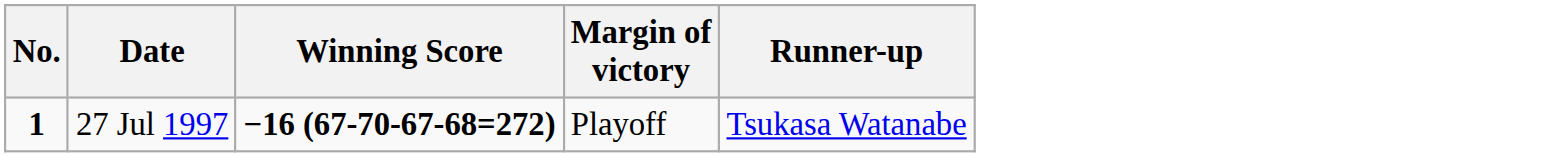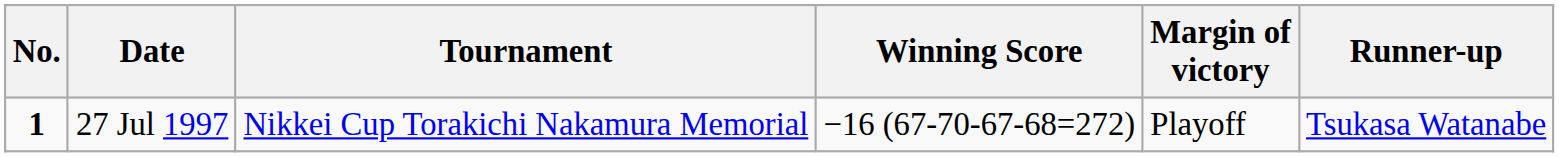+ column: Tournament | Nikkei Cup Torakichi Nakamura Memorial
27 Jul 1997 | Winning Score: bold -> normal
